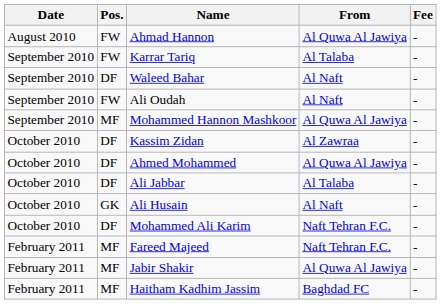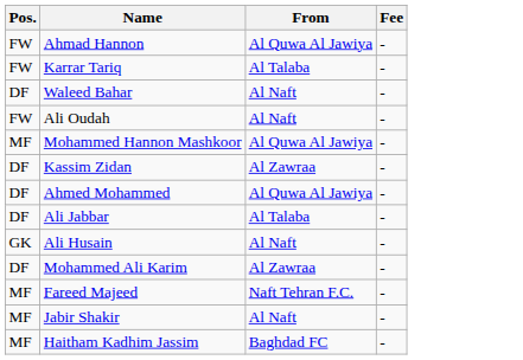- column: Date | August 2010 | September 2010 | September 2010 | September 2010 | September 2010 | October 2010 | October 2010 | October 2010 | October 2010 | October 2010 | February 2011 | February 2011 | February 2011
Mohammed Ali Karim | From: Naft Tehran F.C. -> Al Zawraa
Jabir Shakir | From: Al Quwa Al Jawiya -> Al Naft
